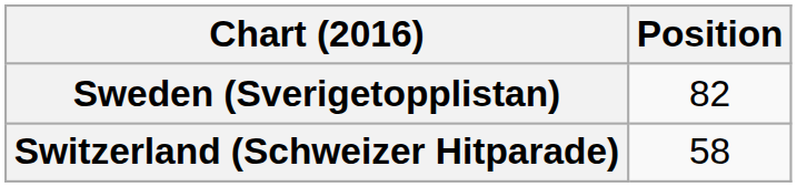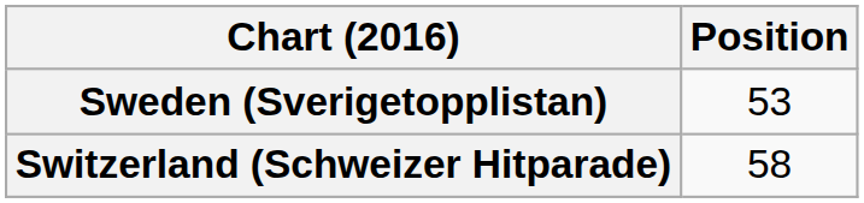Sweden (Sverigetopplistan) | Position: 82 -> 53
